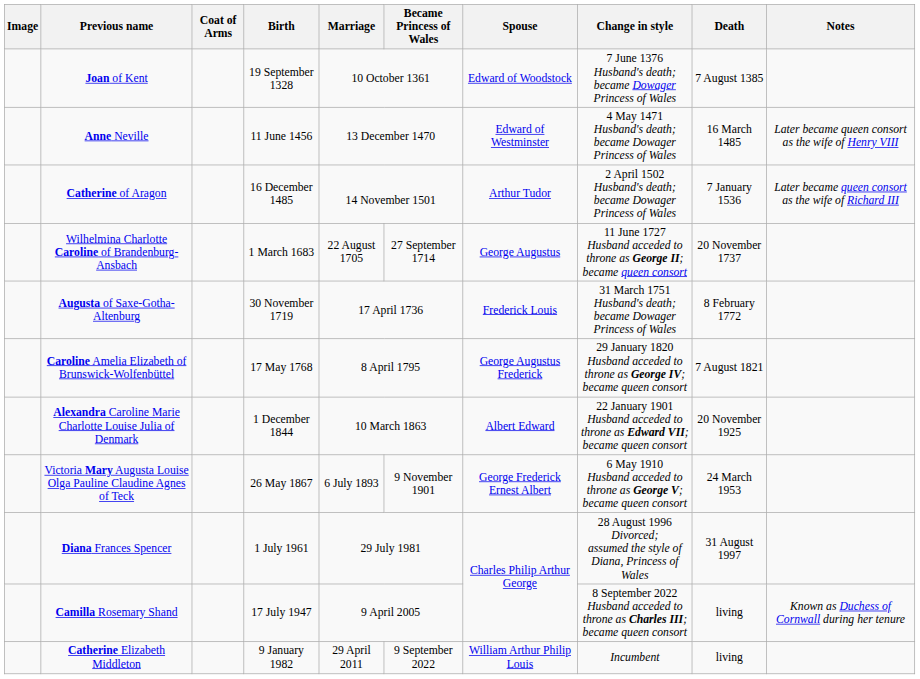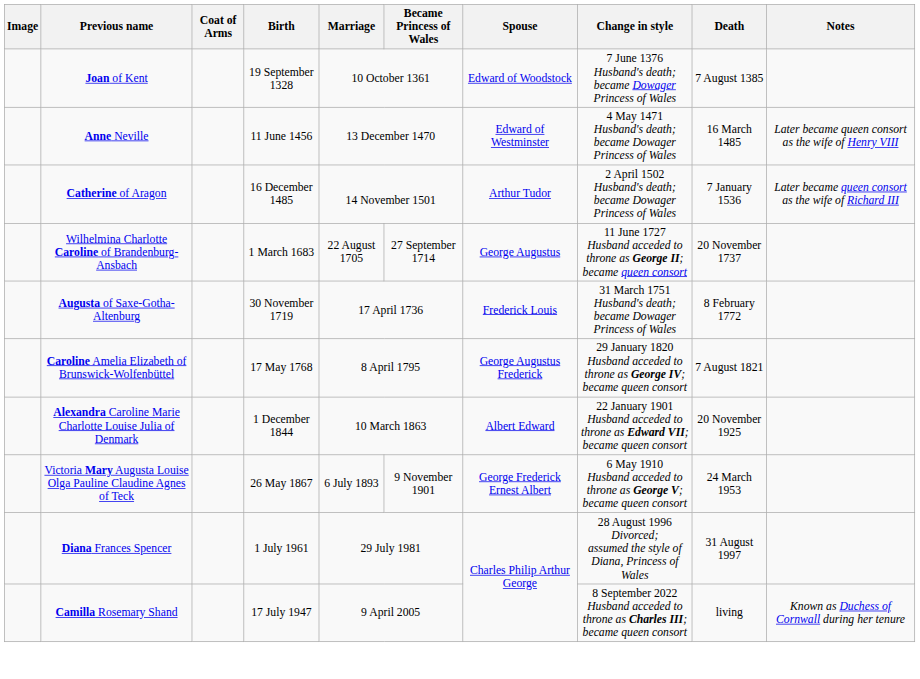- row: Catherine Elizabeth Middleton | 9 January 1982 | 29 April 2011 | 9 September 2022 | William Arthur Philip Louis | Incumbent | living
